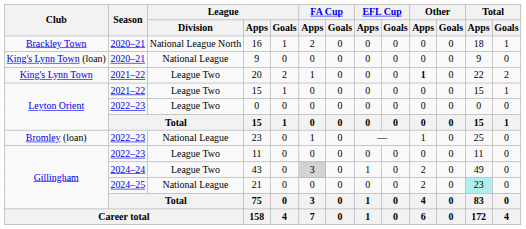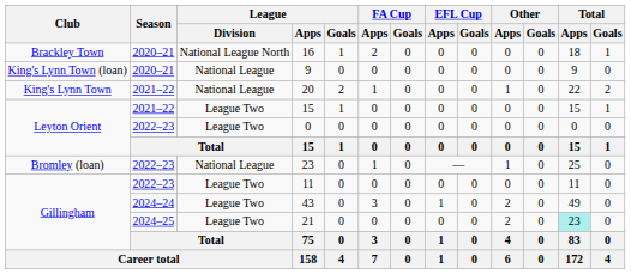20 | League / Division: League Two -> National League
20 | Other / Apps: bold -> normal
43 | FA Cup / Apps: lightgrey background -> no background
21 | League / Division: National League -> League Two
